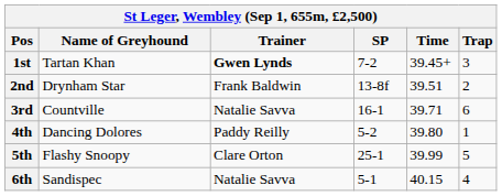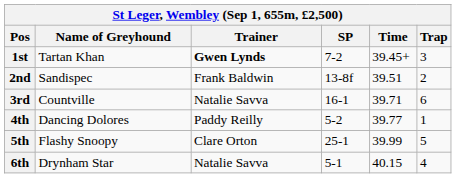2nd | Name of Greyhound: Drynham Star -> Sandispec
4th | Time: 39.80 -> 39.77
6th | Name of Greyhound: Sandispec -> Drynham Star
